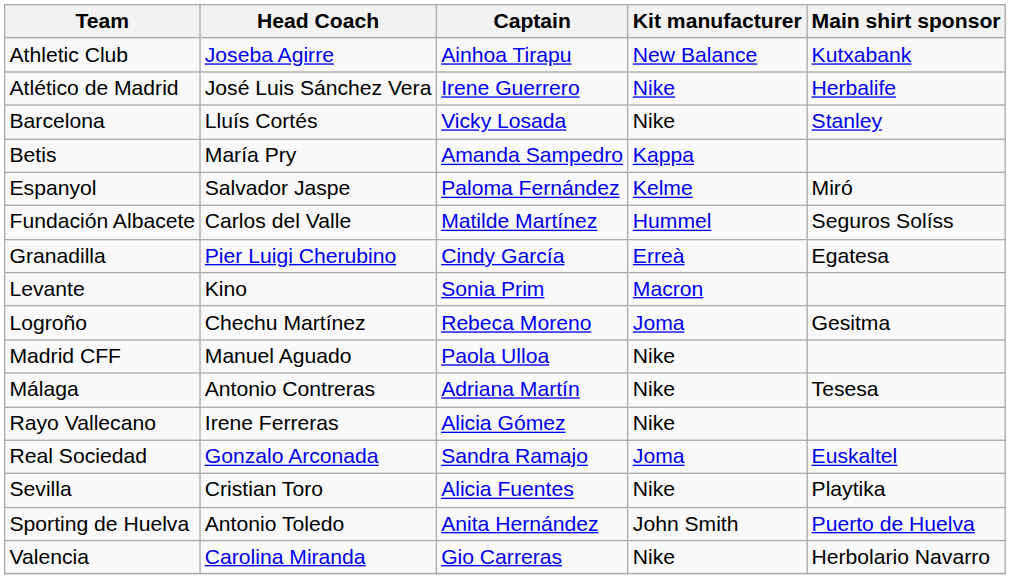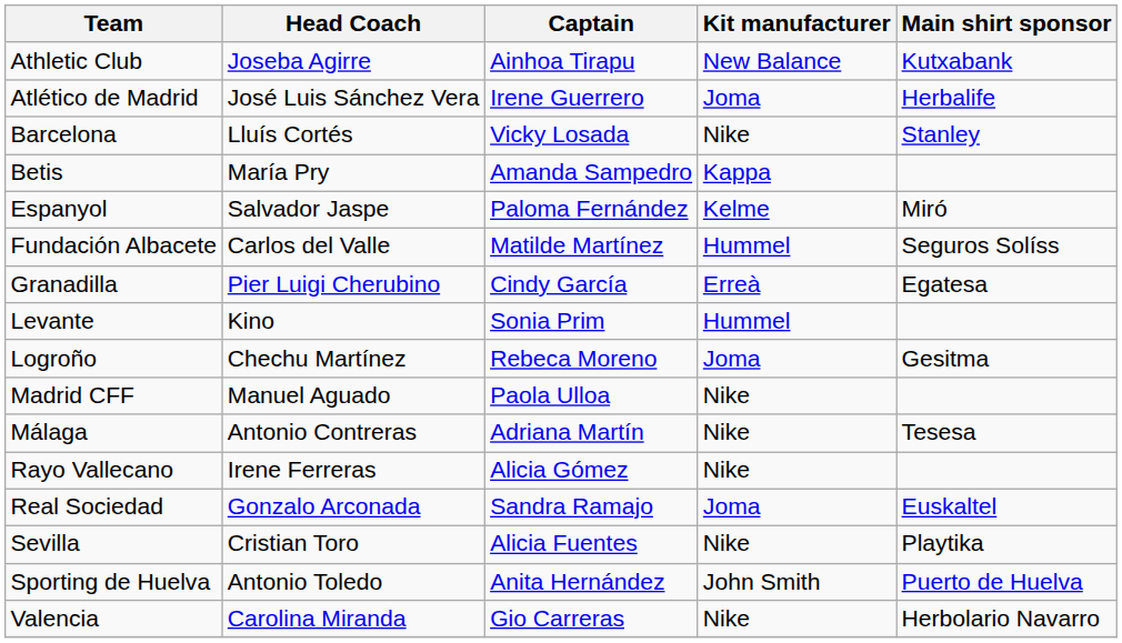Atlético de Madrid | Kit manufacturer: Nike -> Joma
Levante | Kit manufacturer: Macron -> Hummel
